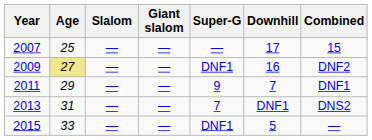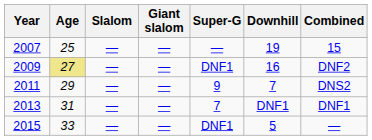2007 | Downhill: 17 -> 19
2011 | Combined: DNF1 -> DNS2
2013 | Combined: DNS2 -> DNF1
